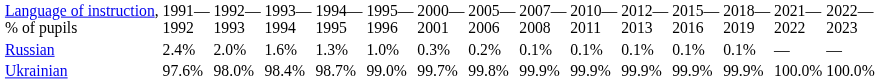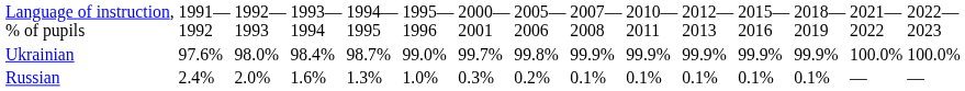rows swapped: Ukrainian <-> Russian
